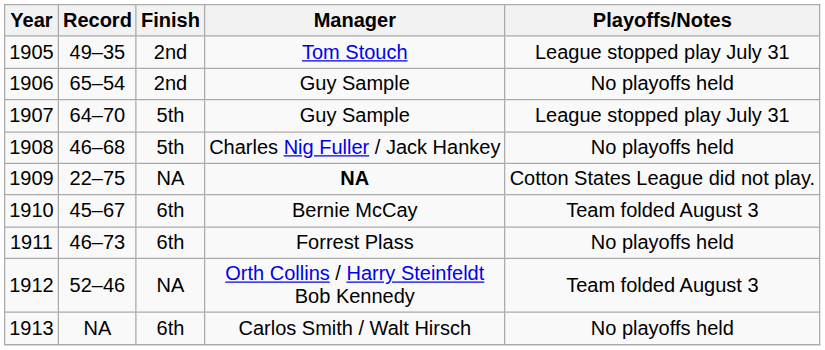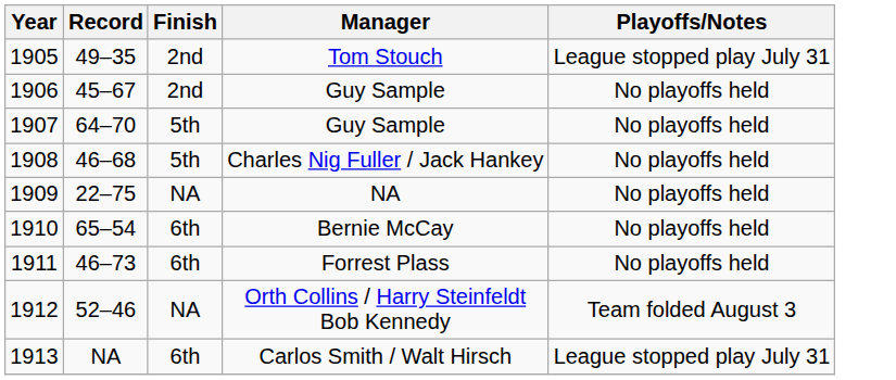1906 | Record: 65–54 -> 45–67
1907 | Playoffs/Notes: League stopped play July 31 -> No playoffs held
1909 | Manager: bold -> normal
1909 | Playoffs/Notes: Cotton States League did not play. -> No playoffs held
1910 | Record: 45–67 -> 65–54
1910 | Playoffs/Notes: Team folded August 3 -> No playoffs held
1913 | Playoffs/Notes: No playoffs held -> League stopped play July 31
